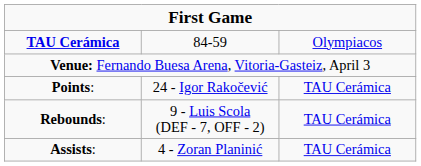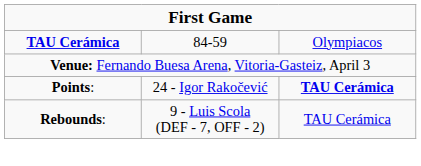Points: | column 3: normal -> bold
- row: Assists: | 4 - Zoran Planinić | TAU Cerámica
